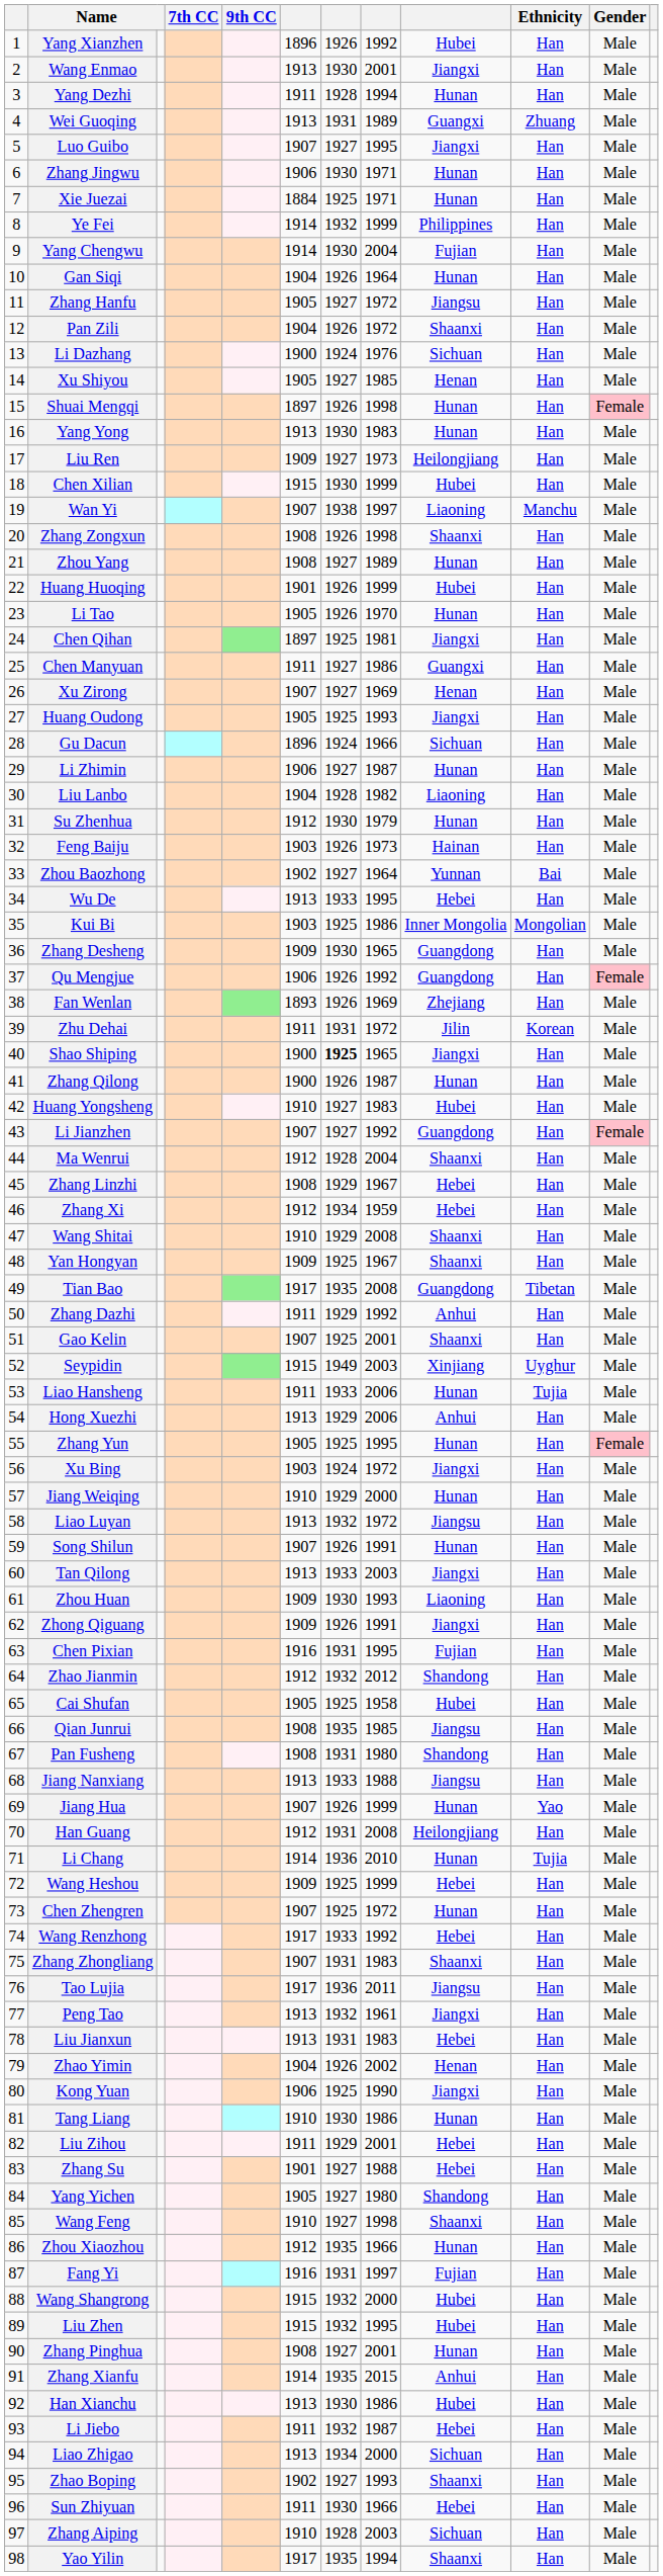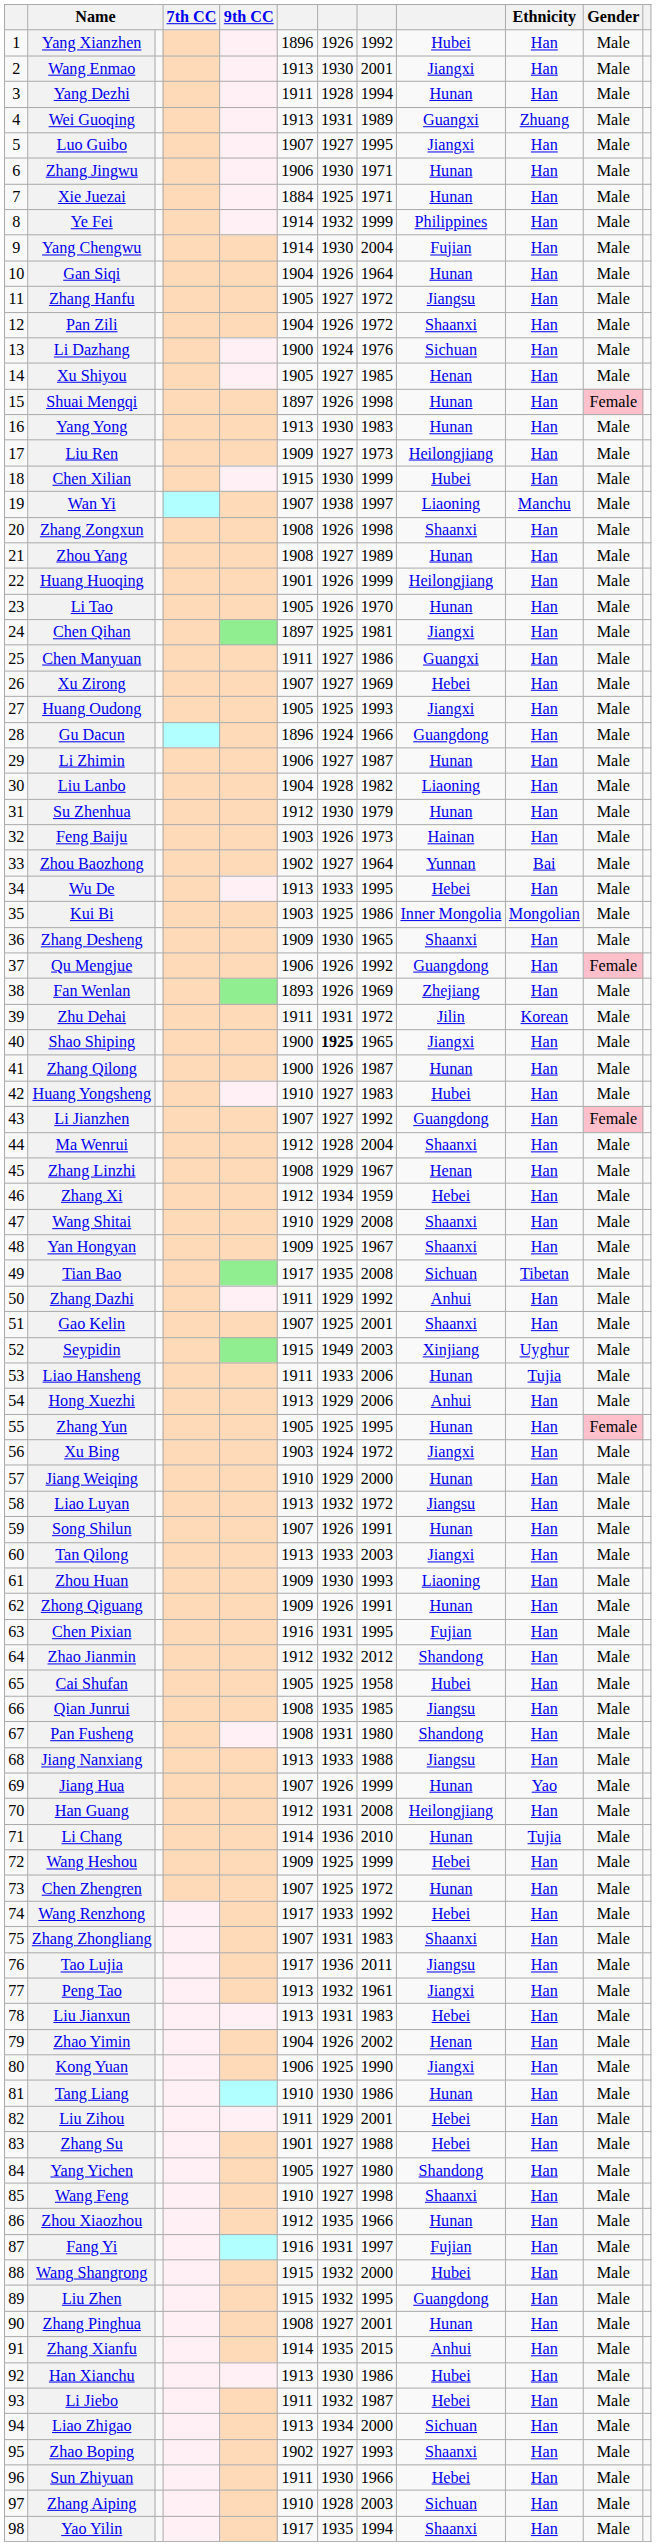Huang Huoqing | column 9: Hubei -> Heilongjiang
Xu Zirong | column 9: Henan -> Hebei
Gu Dacun | column 9: Sichuan -> Guangdong
Zhang Desheng | column 9: Guangdong -> Shaanxi
Zhang Linzhi | column 9: Hebei -> Henan
Tian Bao | column 9: Guangdong -> Sichuan
Zhong Qiguang | column 9: Jiangxi -> Hunan
Liu Zhen | column 9: Hubei -> Guangdong
